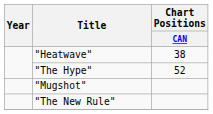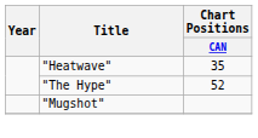"Heatwave" | Chart Positions / CAN: 38 -> 35
- row: "The New Rule"
